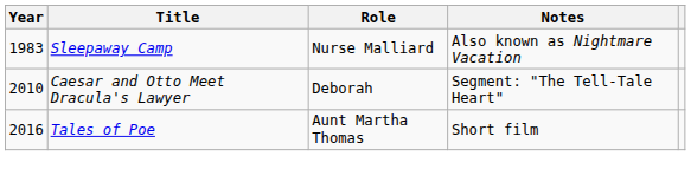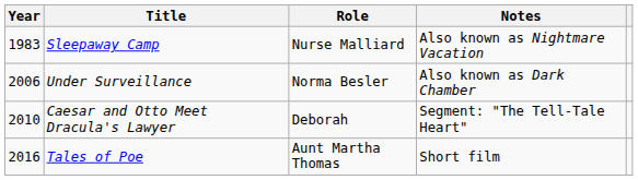+ row: 2006 | Under Surveillance | Norma Besler | Also known as Dark Chamber
